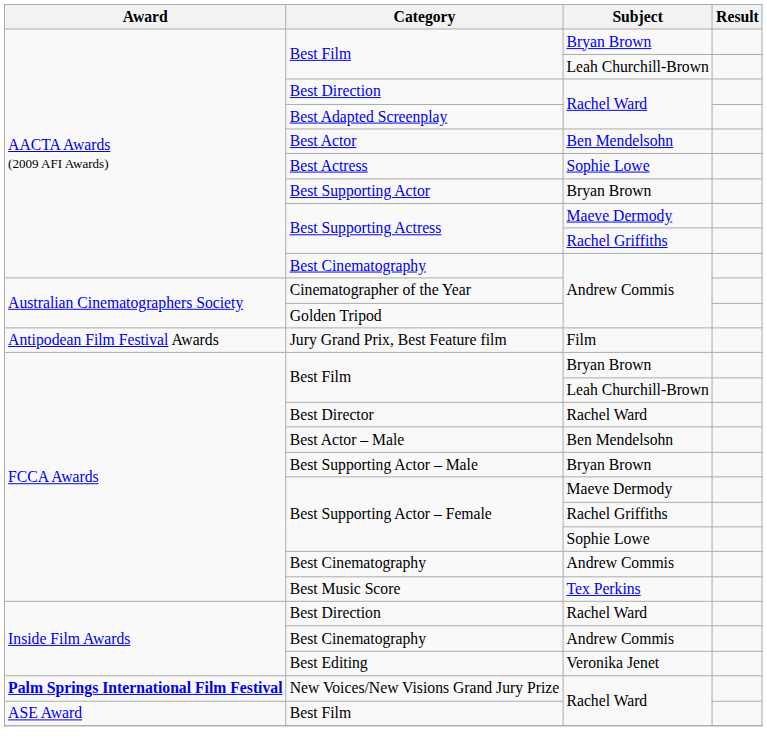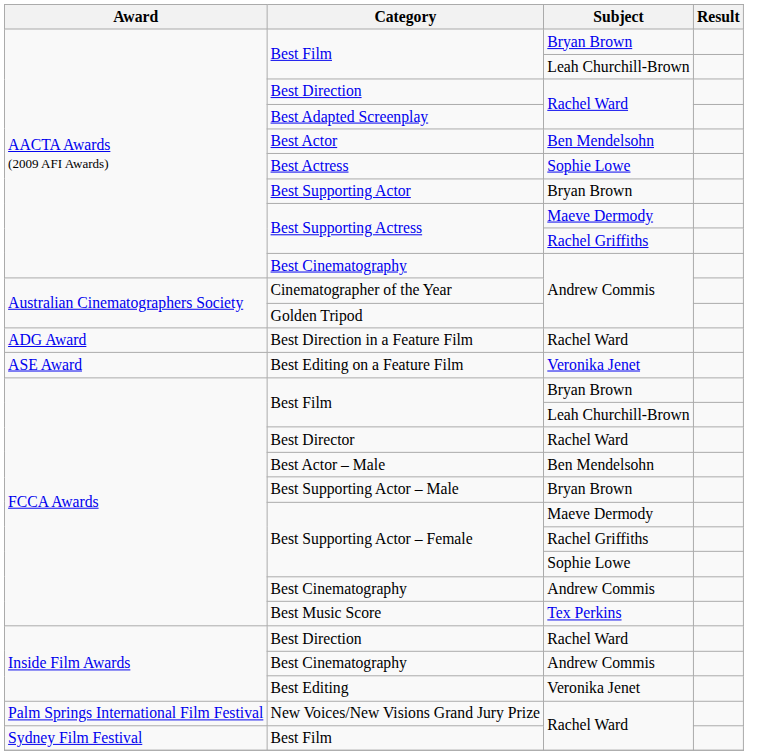+ row: ADG Award | Best Direction in a Feature Film | Rachel Ward
- row: Antipodean Film Festival Awards | Jury Grand Prix, Best Feature film | Film
+ row: ASE Award | Best Editing on a Feature Film | Veronika Jenet
New Voices/New Visions Grand Jury Prize | Award: bold -> normal
Best Film / Rachel Ward | Award: ASE Award -> Sydney Film Festival
